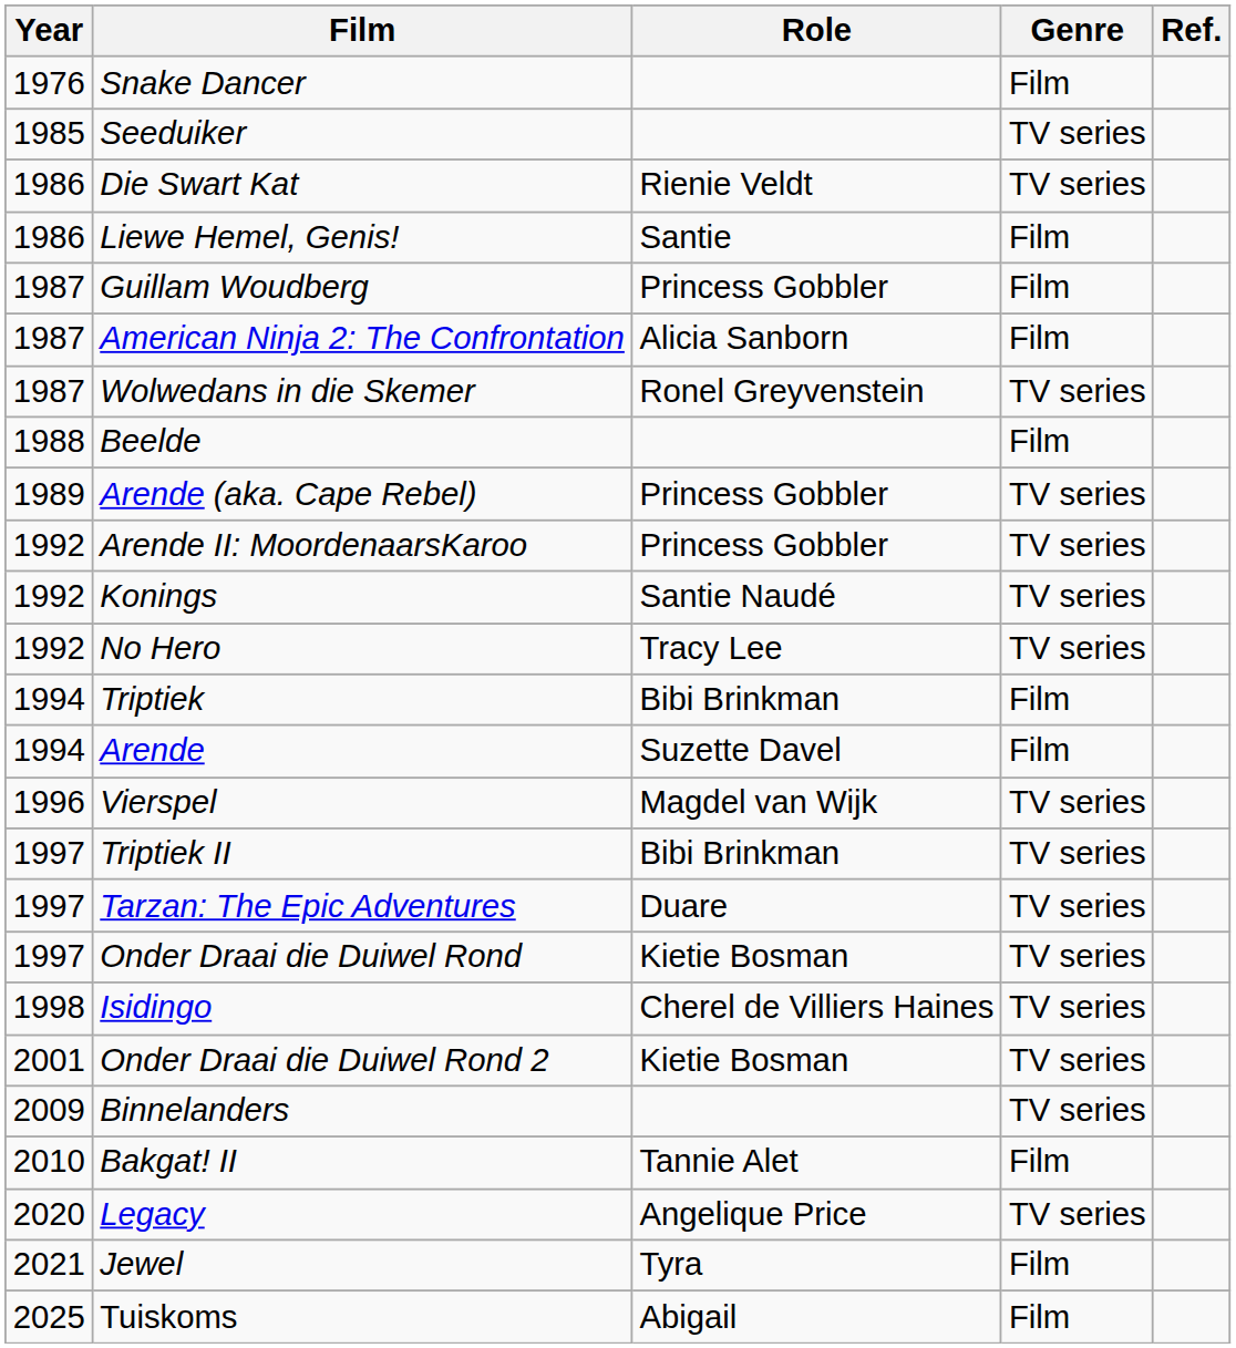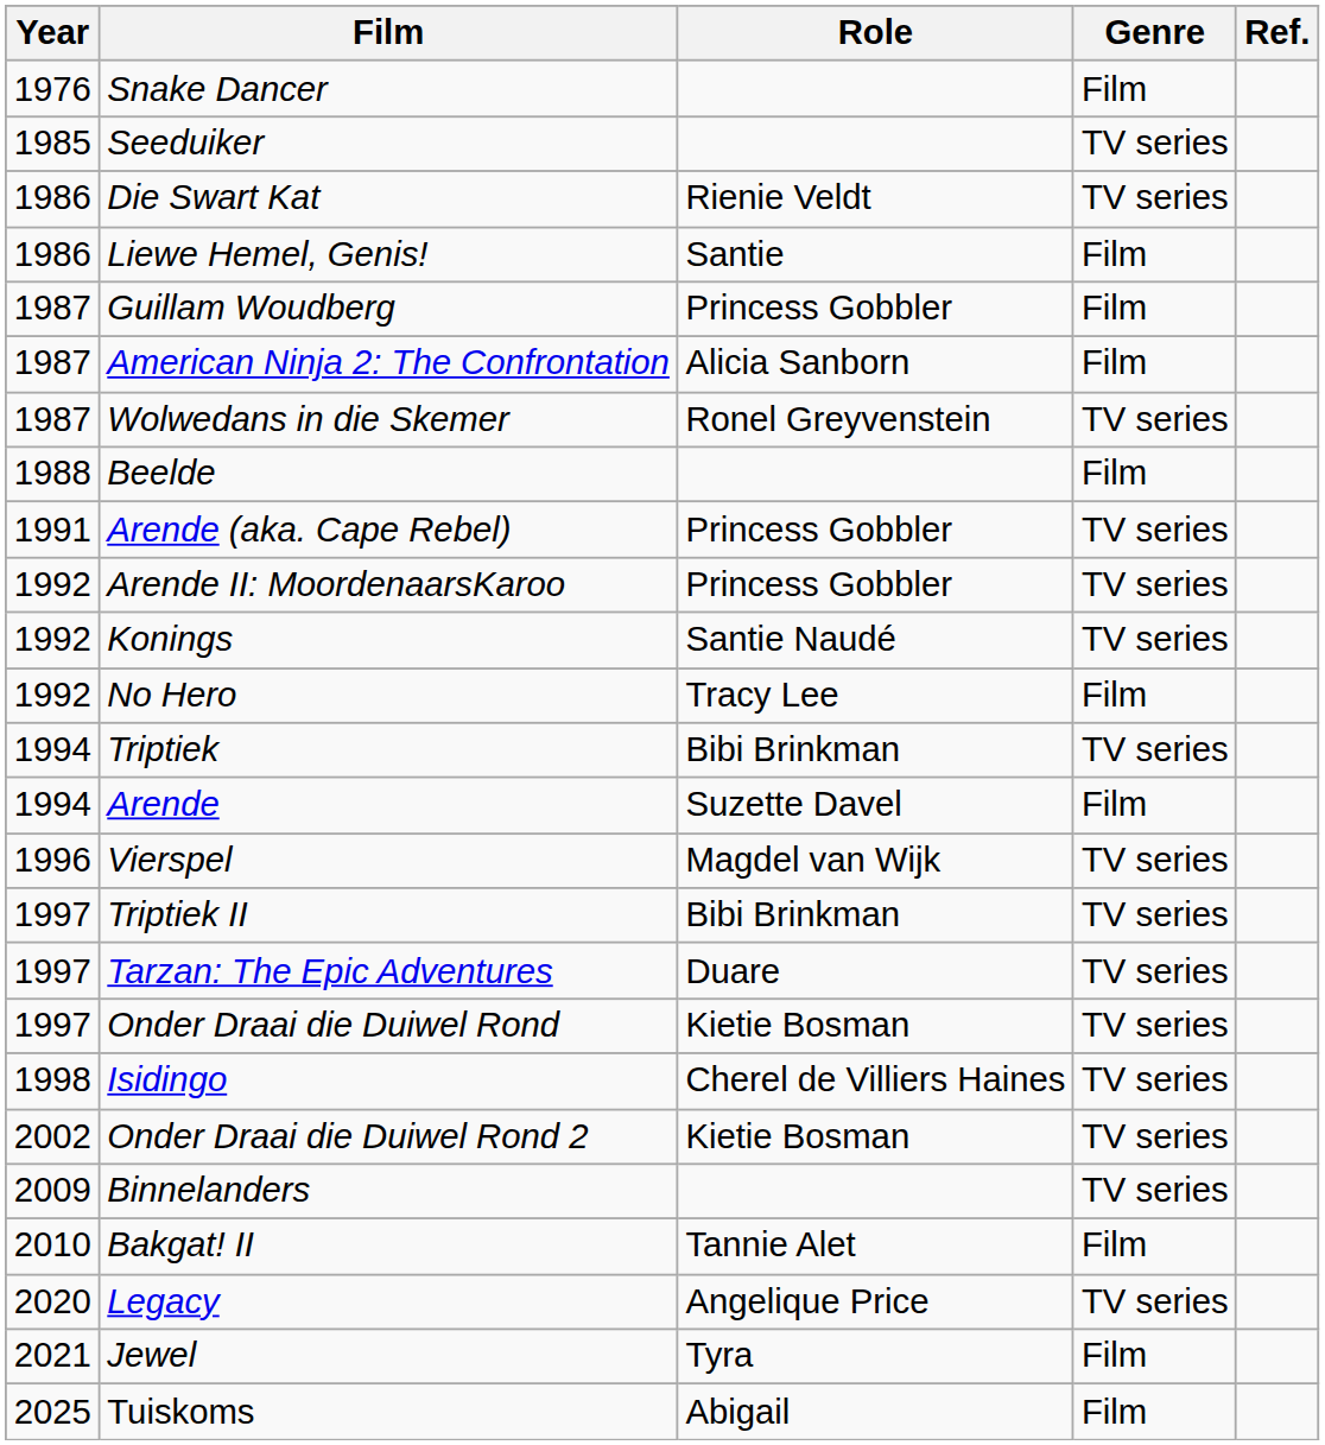Arende (aka. Cape Rebel) | Year: 1989 -> 1991
No Hero | Genre: TV series -> Film
Triptiek | Genre: Film -> TV series
Onder Draai die Duiwel Rond 2 | Year: 2001 -> 2002
